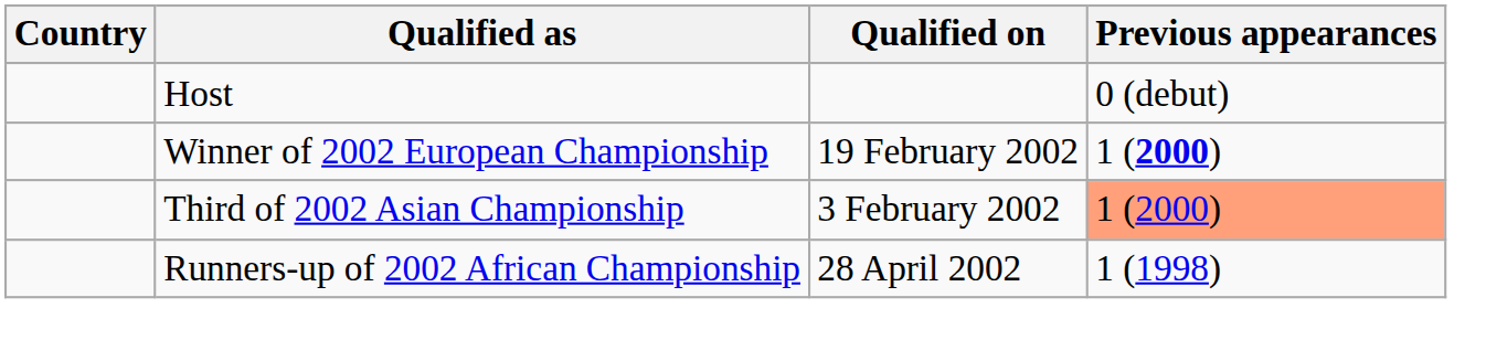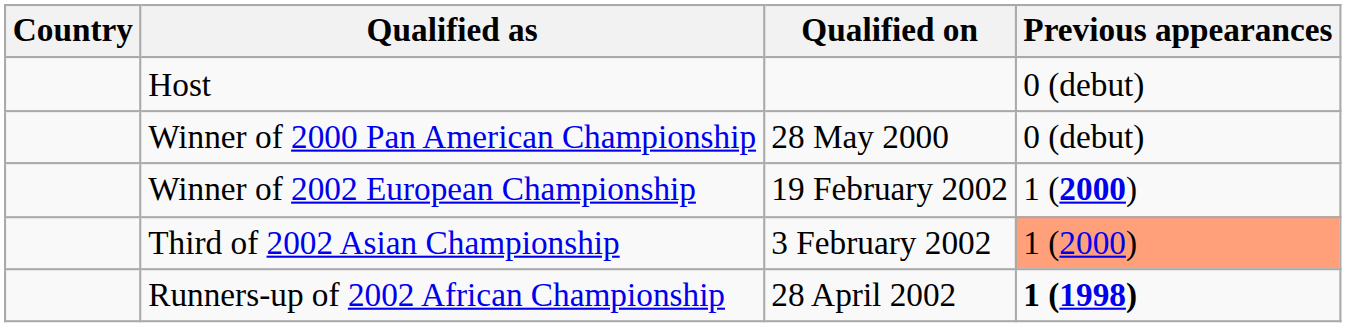+ row: Winner of 2000 Pan American Championship | 28 May 2000 | 0 (debut)
Runners-up of 2002 African Championship | Previous appearances: normal -> bold
